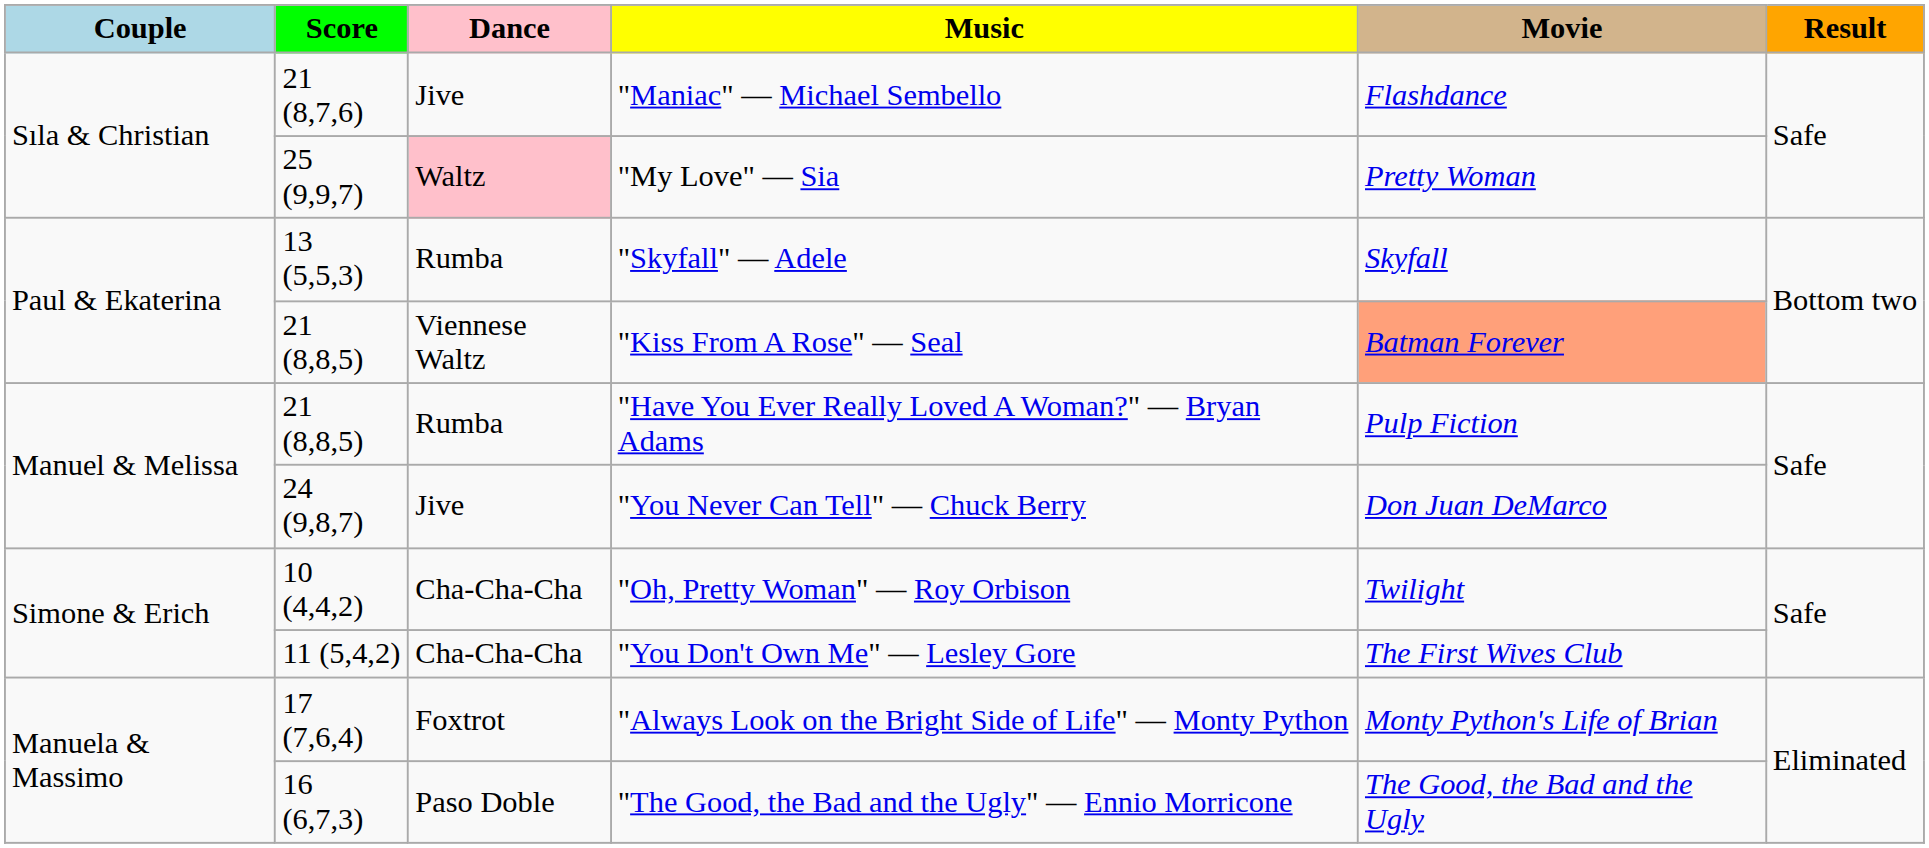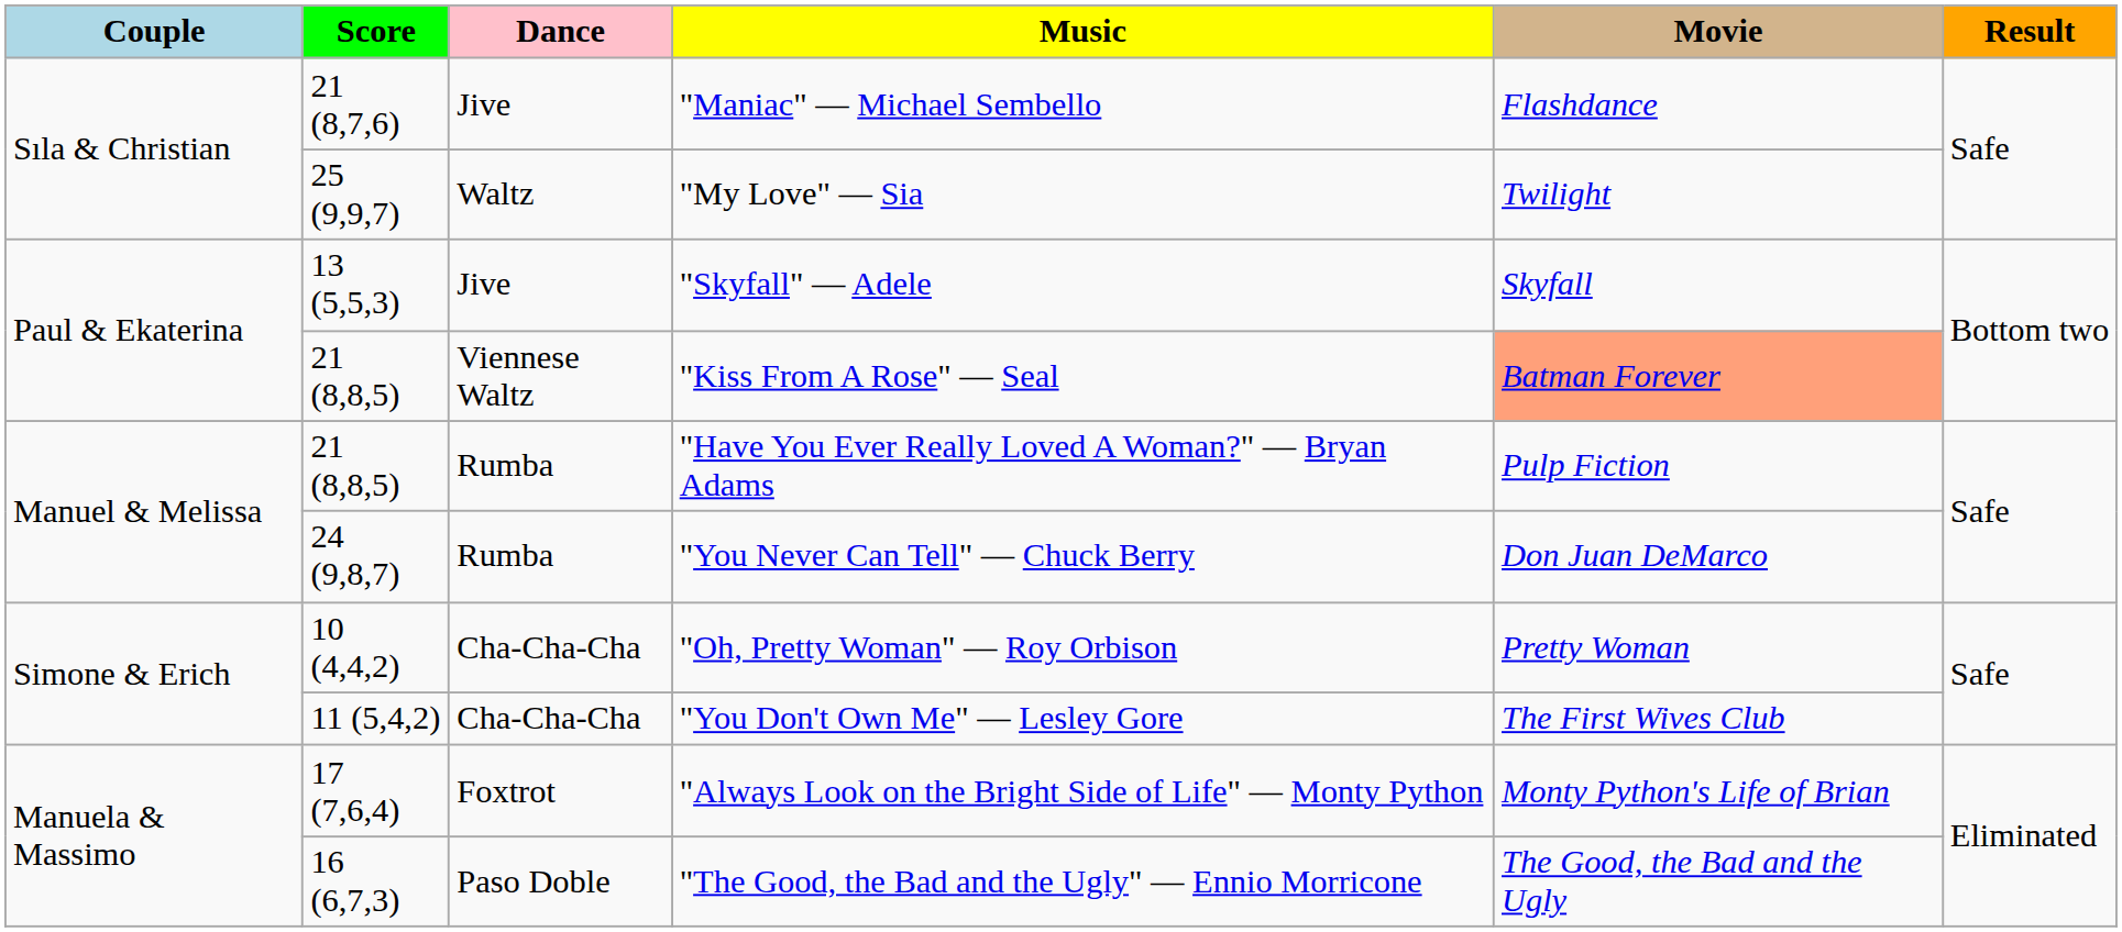"My Love" — Sia | Dance: pink background -> no background
"My Love" — Sia | Movie: Pretty Woman -> Twilight
"Skyfall" — Adele | Dance: Rumba -> Jive
"You Never Can Tell" — Chuck Berry | Dance: Jive -> Rumba
"Oh, Pretty Woman" — Roy Orbison | Movie: Twilight -> Pretty Woman
